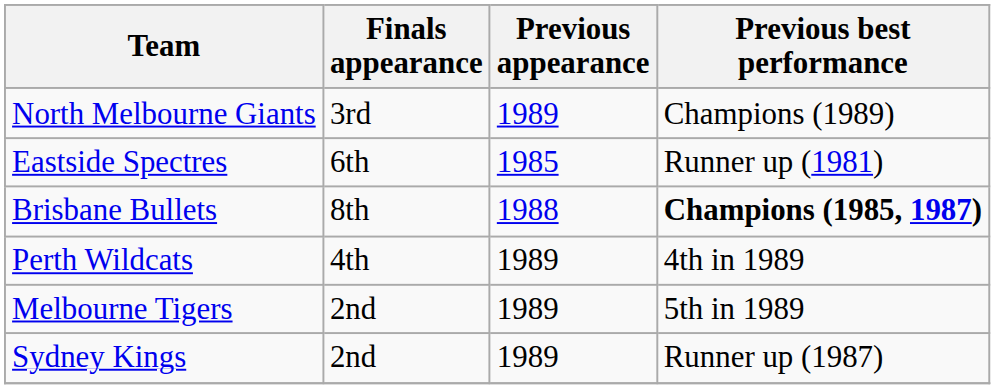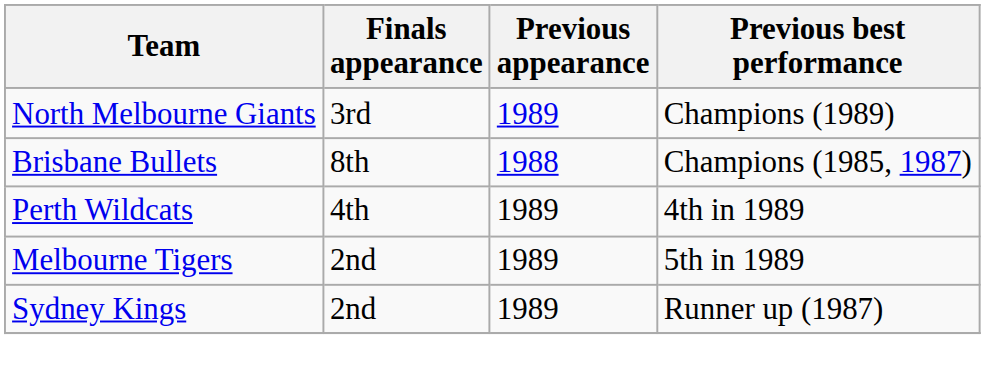- row: Eastside Spectres | 6th | 1985 | Runner up (1981)
Brisbane Bullets | Previous best performance: bold -> normal
